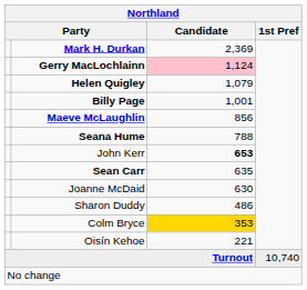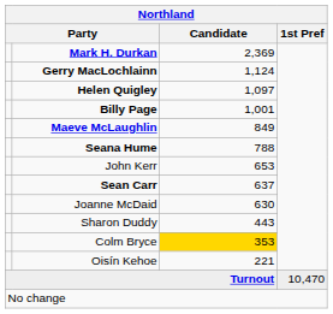Gerry MacLochlainn | Candidate: pink background -> no background
Helen Quigley | Candidate: 1,079 -> 1,097
Maeve McLaughlin | Candidate: 856 -> 849
John Kerr | Candidate: bold -> normal
Sean Carr | Candidate: 635 -> 637
Sharon Duddy | Candidate: 486 -> 443
Turnout | 1st Pref: 10,740 -> 10,470
